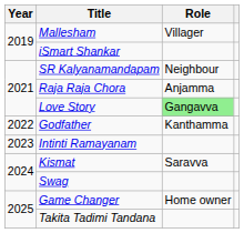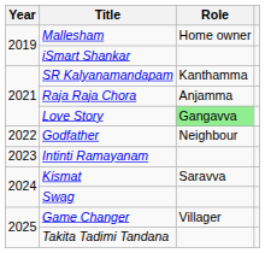Mallesham | Role: Villager -> Home owner
SR Kalyanamandapam | Role: Neighbour -> Kanthamma
Godfather | Role: Kanthamma -> Neighbour
Game Changer | Role: Home owner -> Villager
